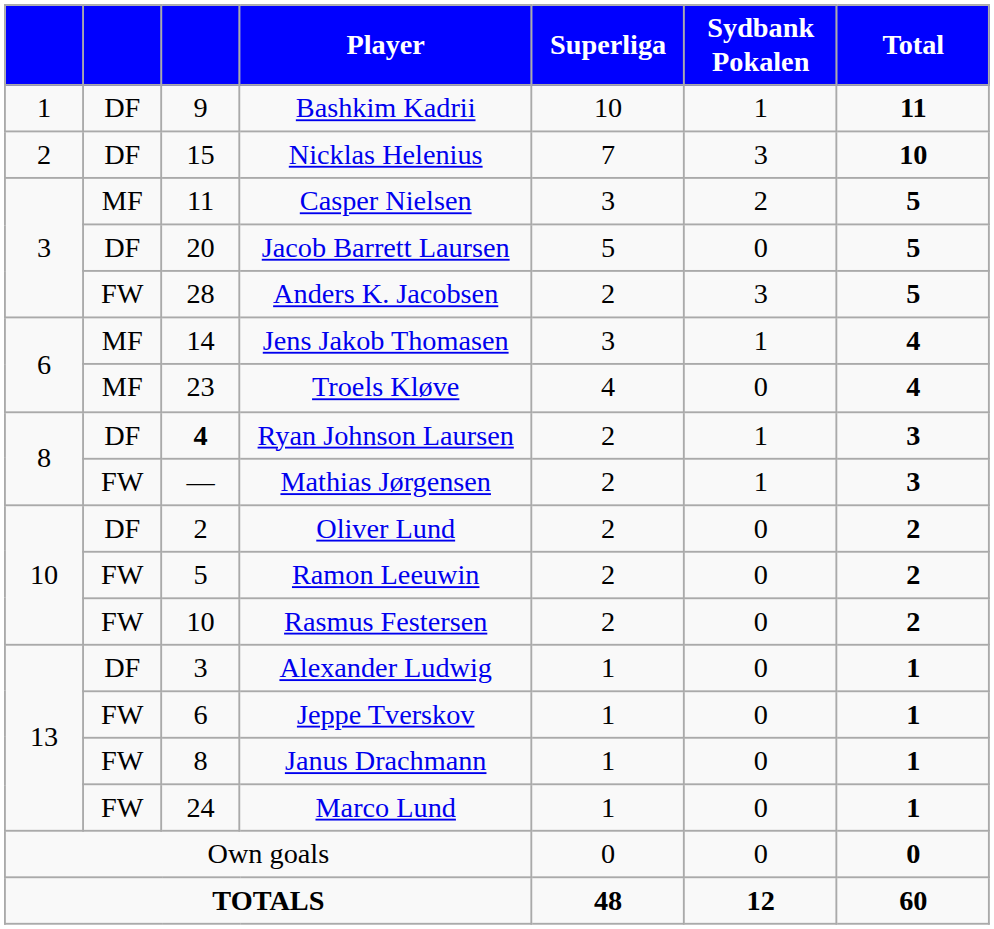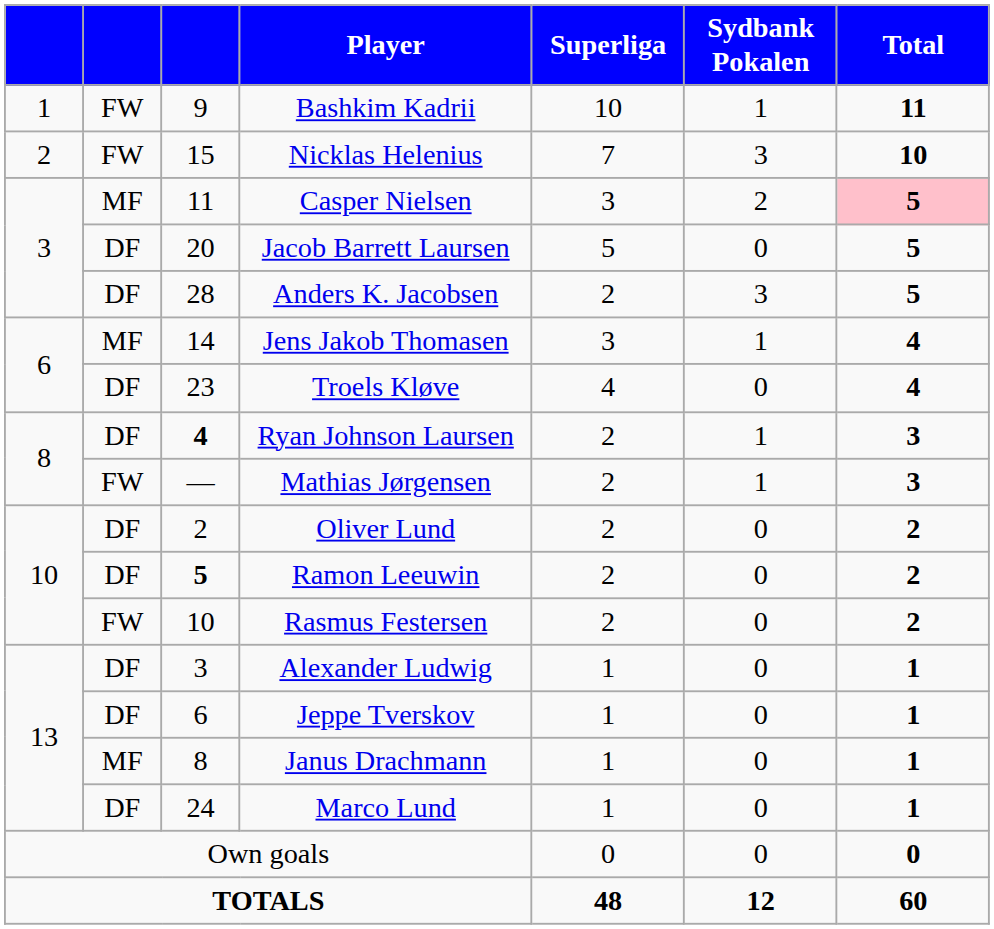Bashkim Kadrii | column 2: DF -> FW
Nicklas Helenius | column 2: DF -> FW
Casper Nielsen | Total: no background -> pink background
Anders K. Jacobsen | column 2: FW -> DF
Troels Kløve | column 2: MF -> DF
Ramon Leeuwin | column 2: FW -> DF
Ramon Leeuwin | column 3: normal -> bold
Jeppe Tverskov | column 2: FW -> DF
Janus Drachmann | column 2: FW -> MF
Marco Lund | column 2: FW -> DF
